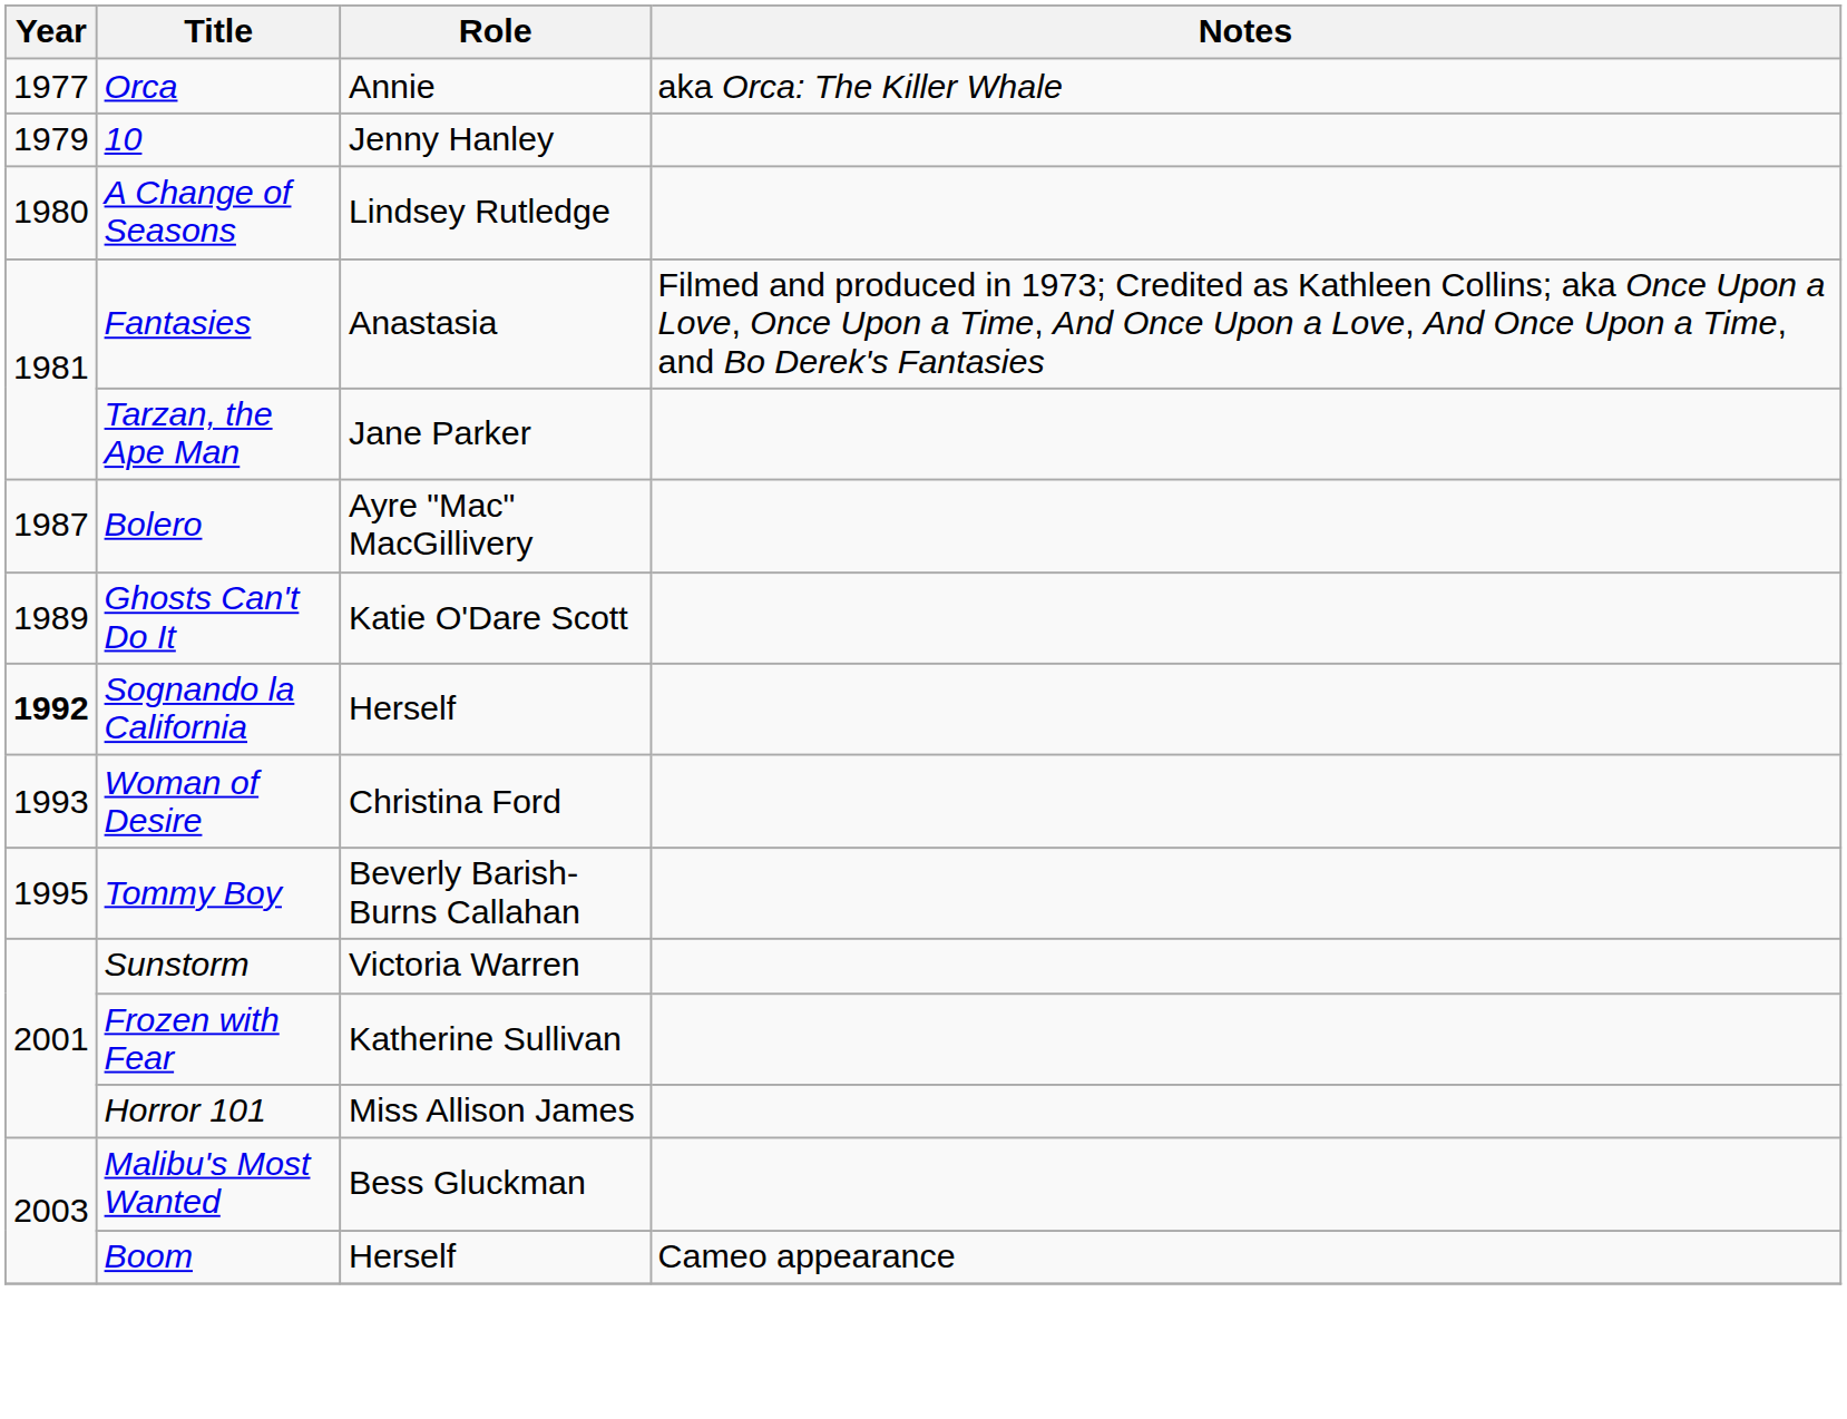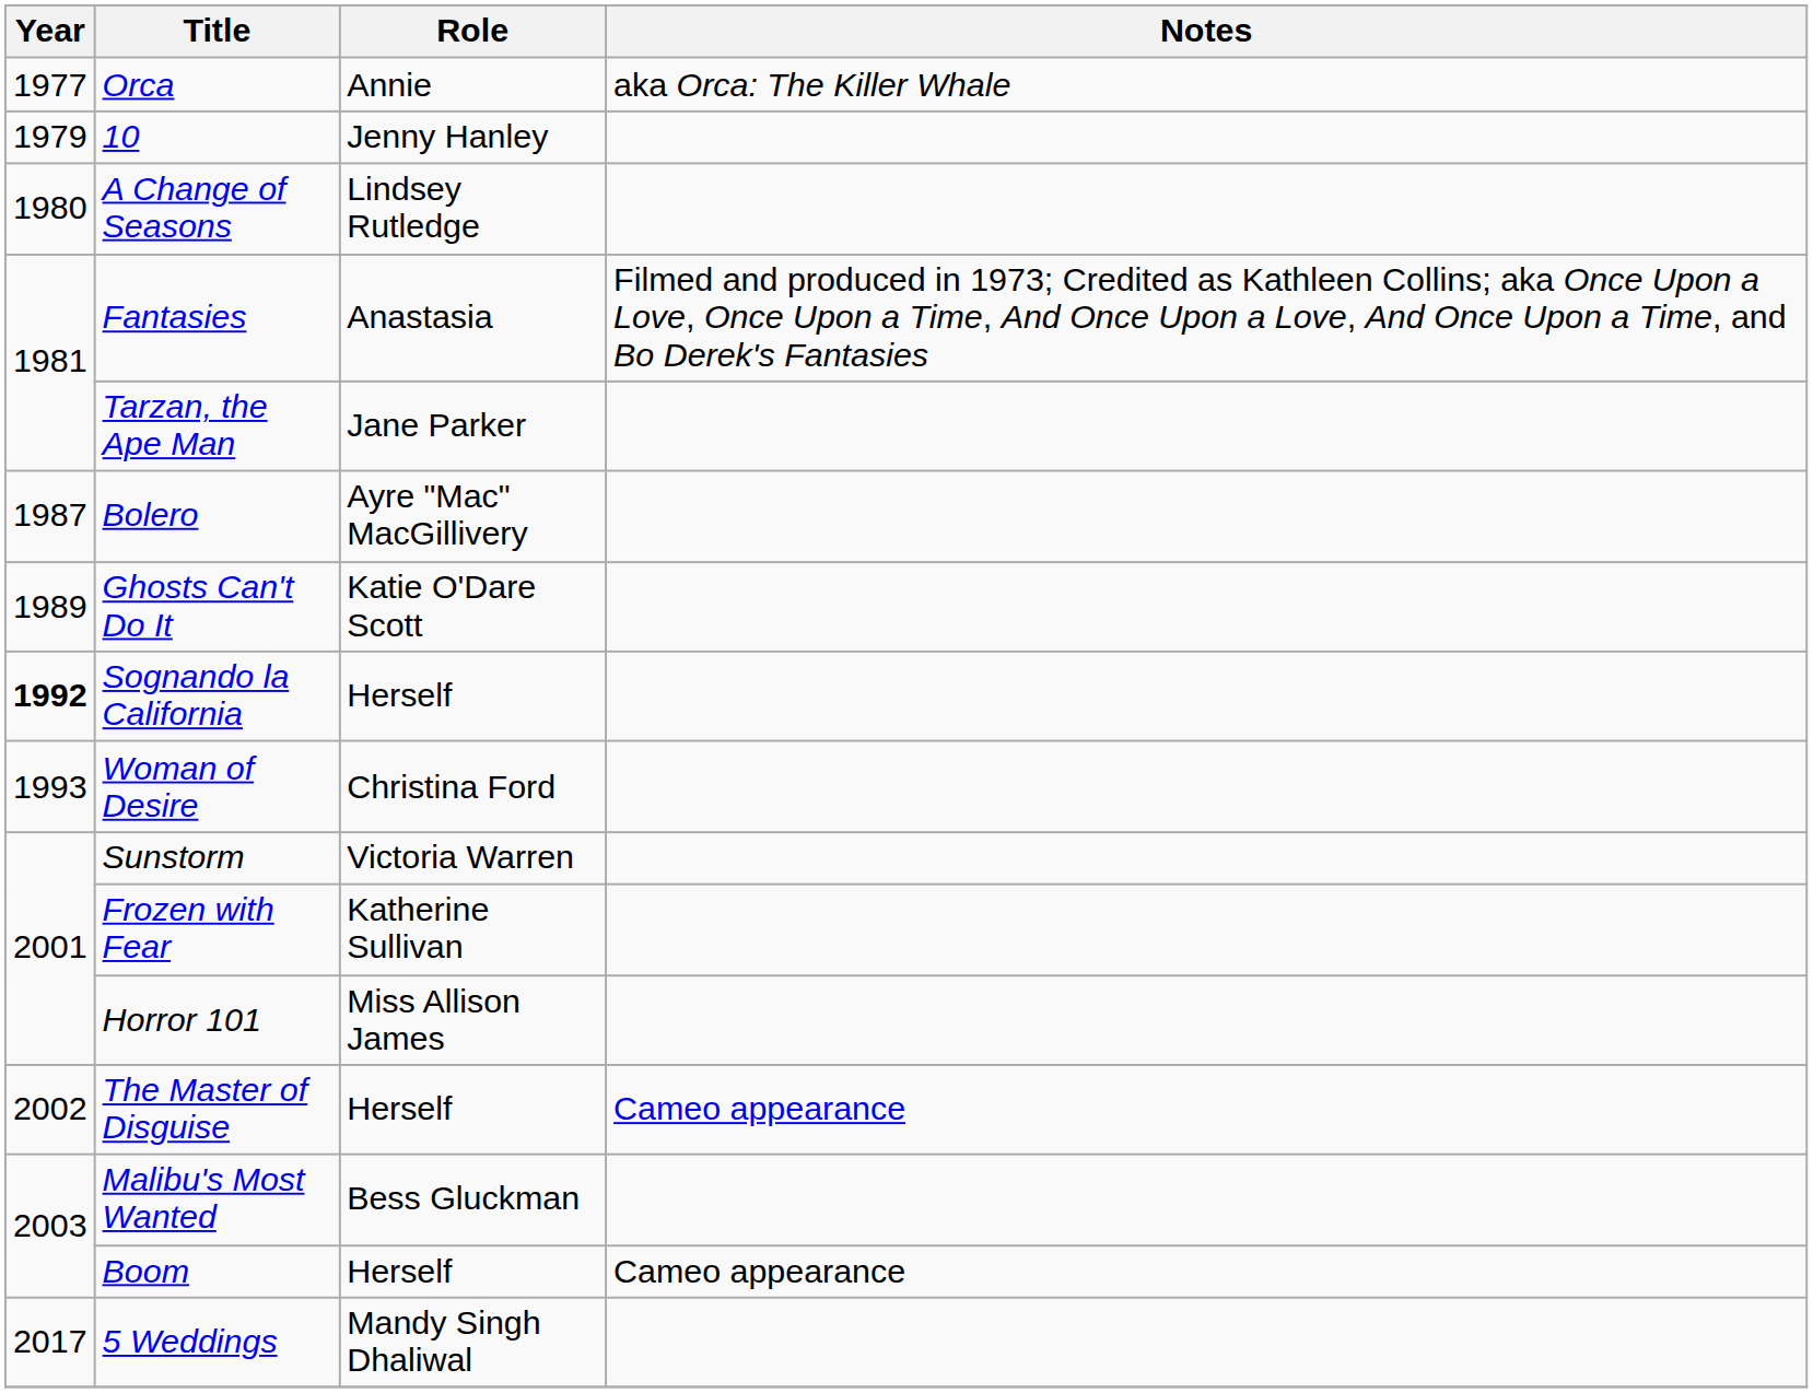- row: 1995 | Tommy Boy | Beverly Barish-Burns Callahan
+ row: 2002 | The Master of Disguise | Herself | Cameo appearance
+ row: 2017 | 5 Weddings | Mandy Singh Dhaliwal
